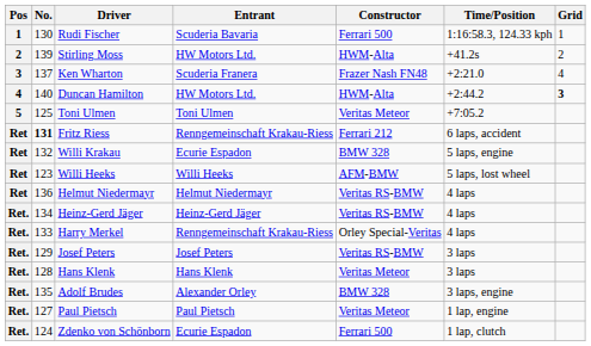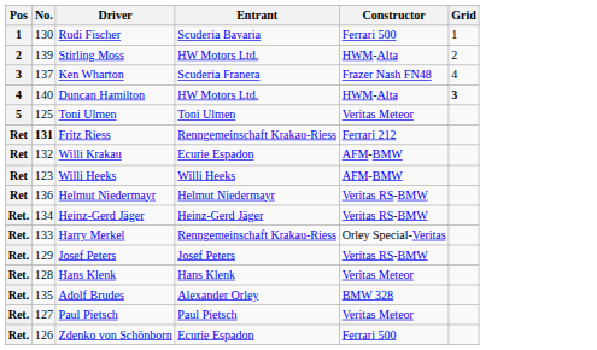- column: Time/Position | 1:16:58.3, 124.33 kph | +41.2s | +2:21.0 | +2:44.2 | +7:05.2 | 6 laps, accident | 5 laps, engine | 5 laps, lost wheel | 4 laps | 4 laps | 4 laps | 3 laps | 3 laps | 3 laps, engine | 1 lap, engine | 1 lap, clutch
Willi Krakau | Constructor: BMW 328 -> AFM-BMW
Zdenko von Schönborn | No.: 124 -> 126
